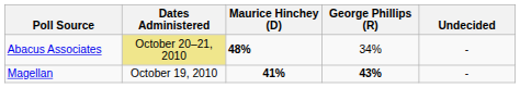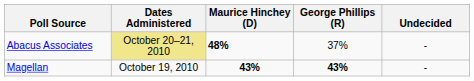Abacus Associates | George Phillips (R): 34% -> 37%
Magellan | Maurice Hinchey (D): 41% -> 43%
